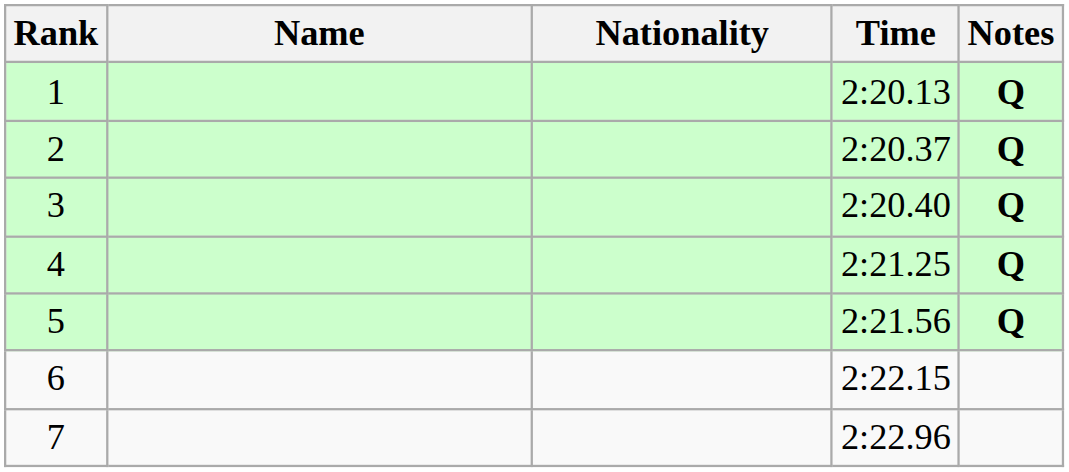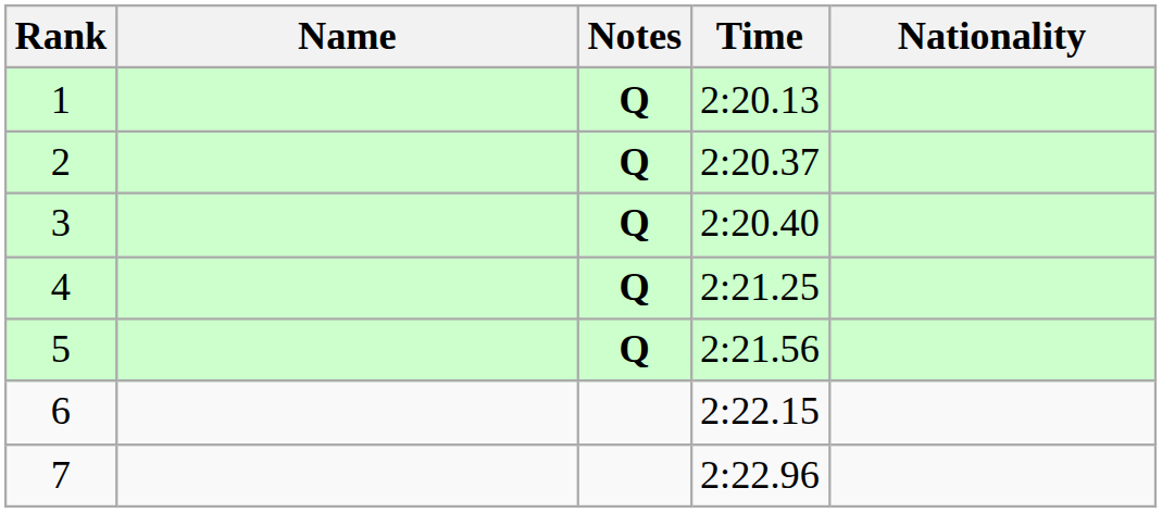columns swapped: Nationality <-> Notes
